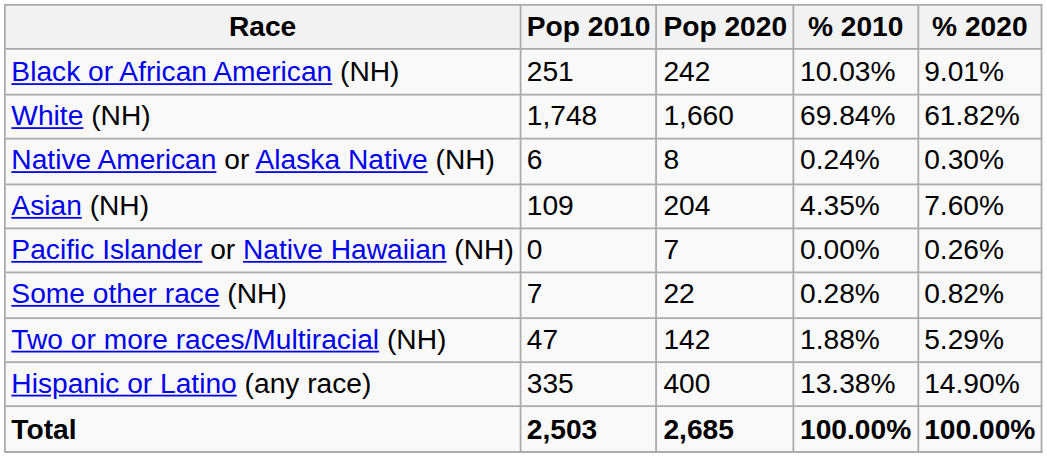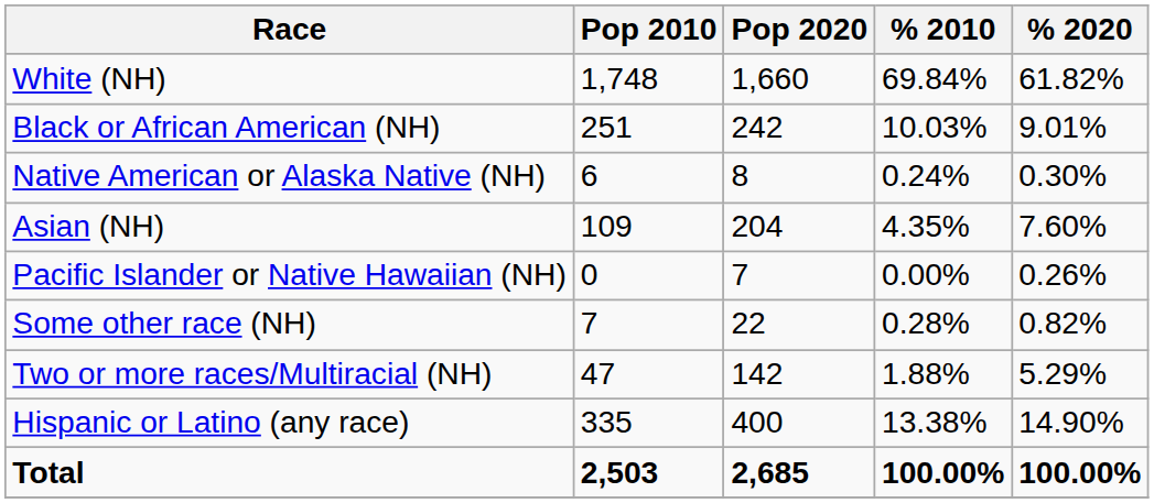rows swapped: White (NH) <-> Black or African American (NH)
